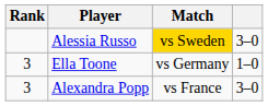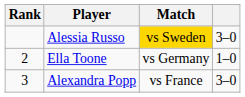Ella Toone | Rank: 3 -> 2
